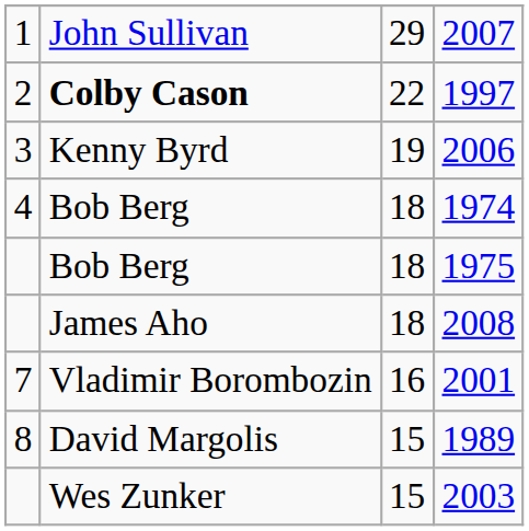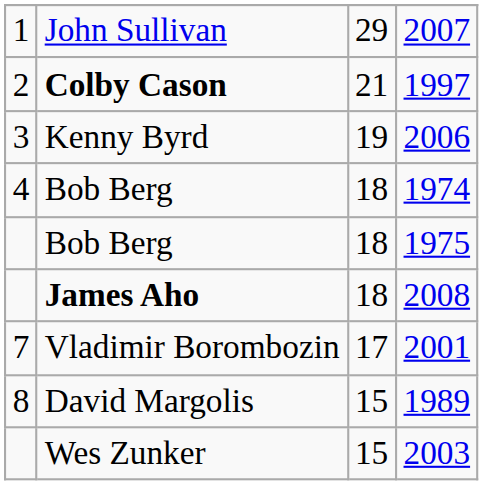1997 | column 3: 22 -> 21
2008 | column 2: normal -> bold
2001 | column 3: 16 -> 17
